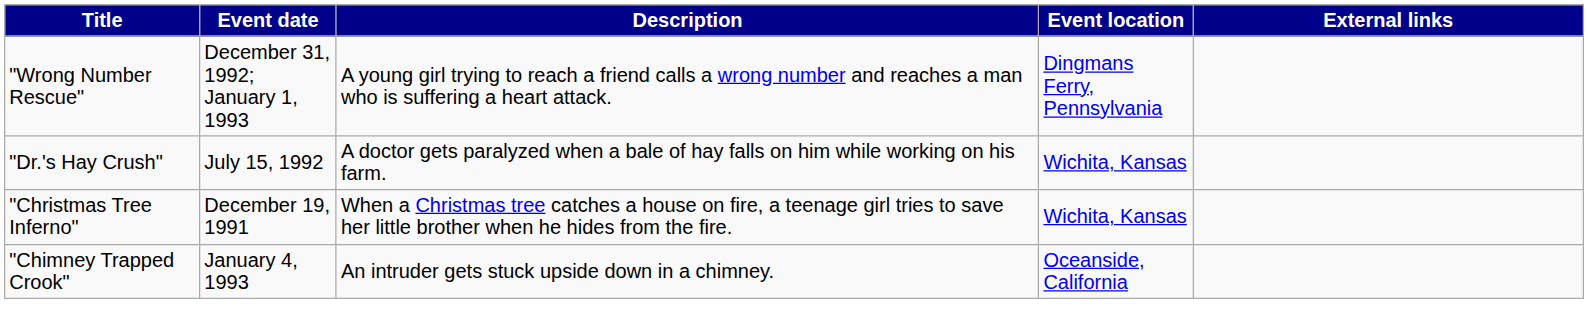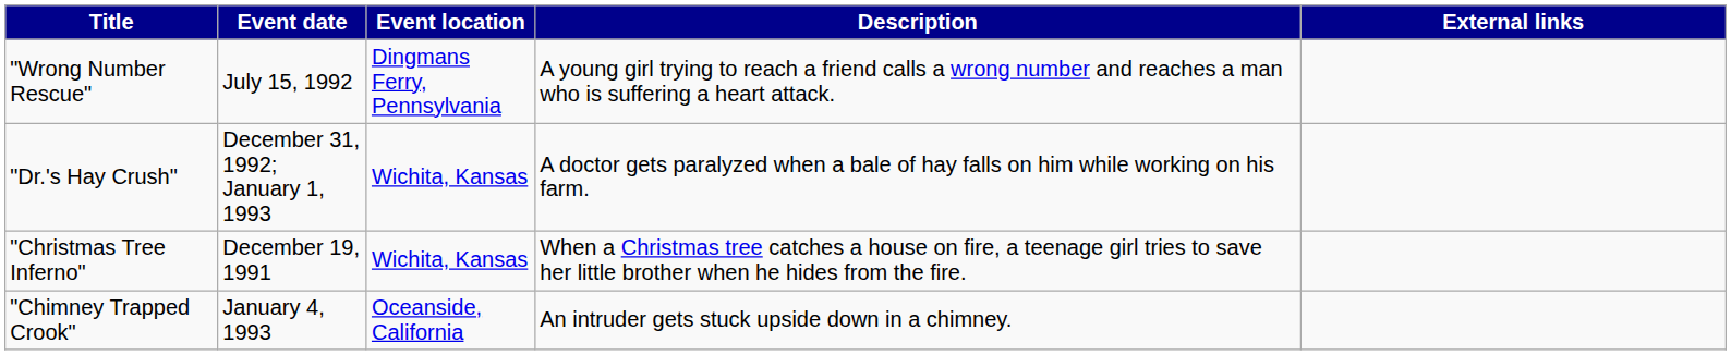columns swapped: Event location <-> Description
"Wrong Number Rescue" | Event date: December 31, 1992; January 1, 1993 -> July 15, 1992
"Dr.'s Hay Crush" | Event date: July 15, 1992 -> December 31, 1992; January 1, 1993
